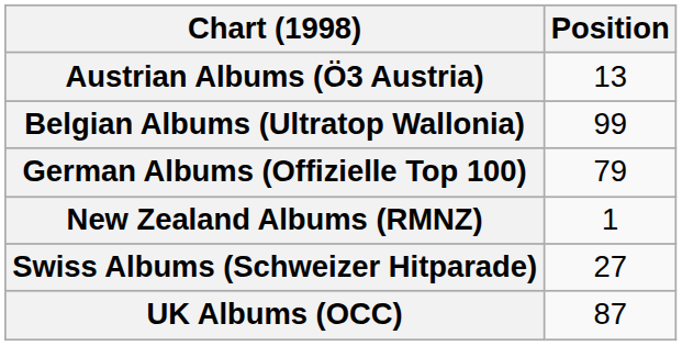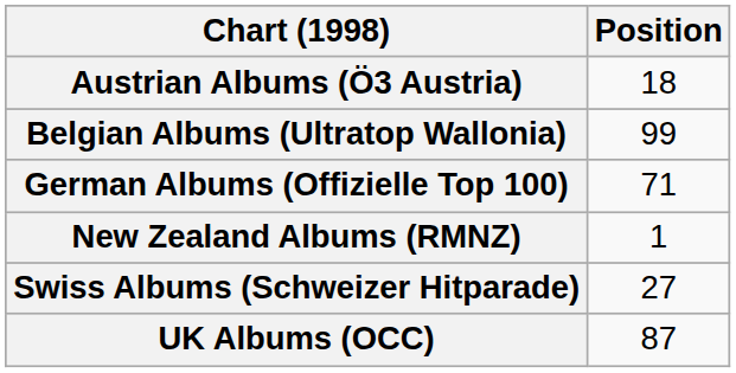Austrian Albums (Ö3 Austria) | Position: 13 -> 18
German Albums (Offizielle Top 100) | Position: 79 -> 71
